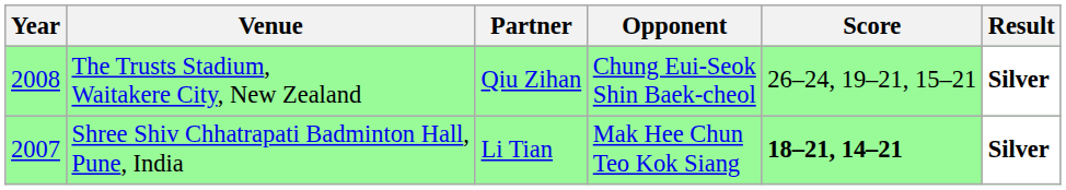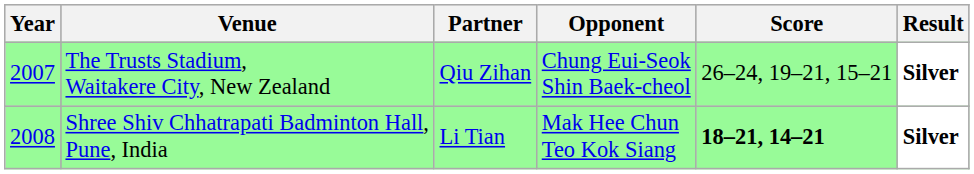The Trusts Stadium, Waitakere City, New Zealand | Year: 2008 -> 2007
Shree Shiv Chhatrapati Badminton Hall, Pune, India | Year: 2007 -> 2008
